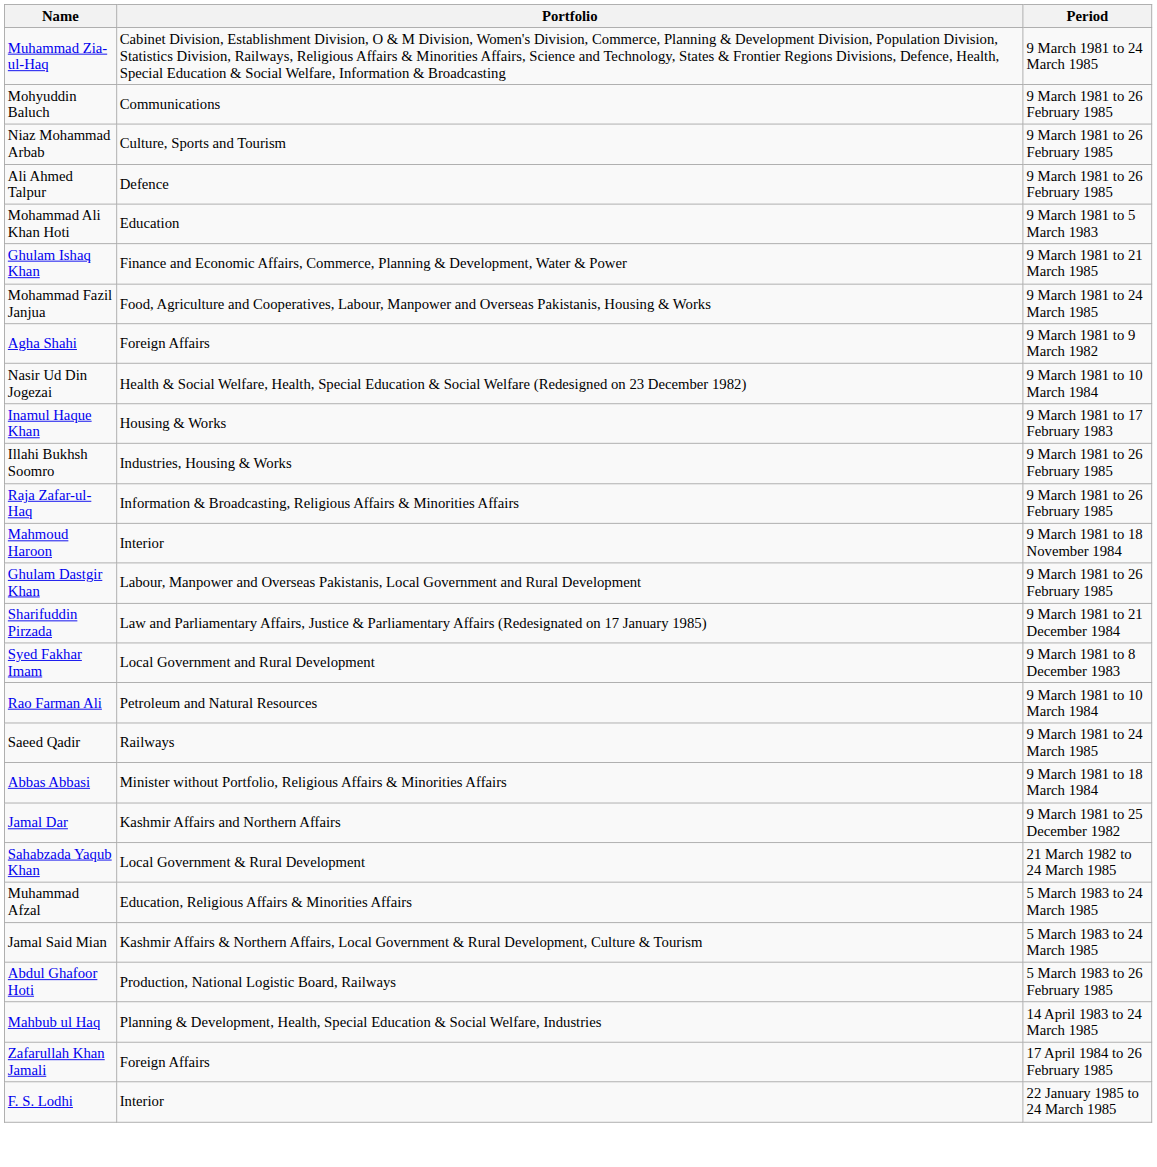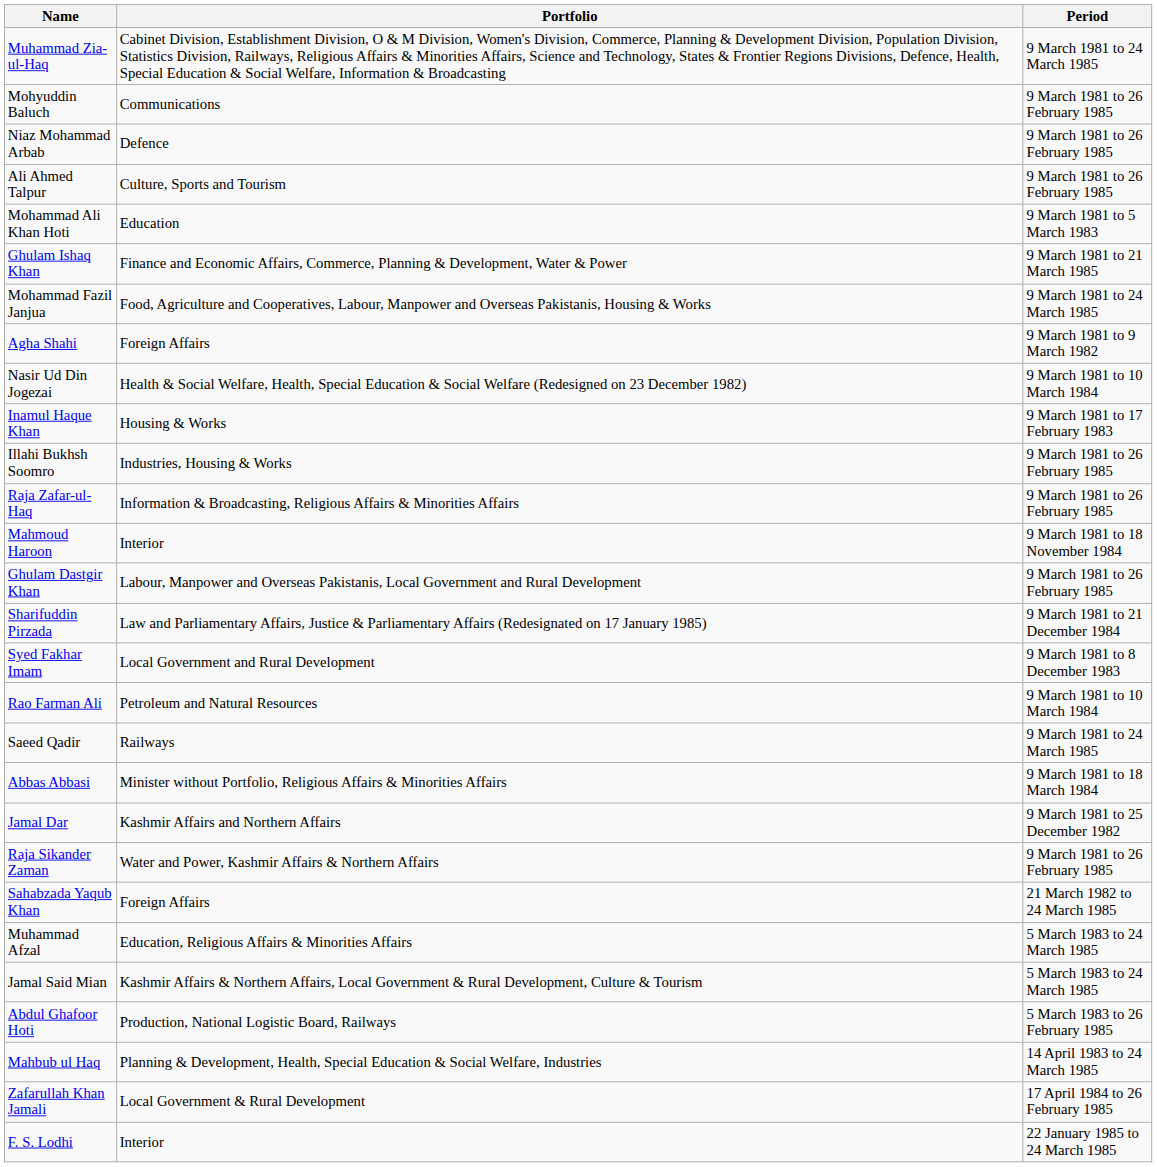Niaz Mohammad Arbab | Portfolio: Culture, Sports and Tourism -> Defence
Ali Ahmed Talpur | Portfolio: Defence -> Culture, Sports and Tourism
+ row: Raja Sikander Zaman | Water and Power, Kashmir Affairs & Northern Affairs | 9 March 1981 to 26 February 1985
Sahabzada Yaqub Khan | Portfolio: Local Government & Rural Development -> Foreign Affairs
Zafarullah Khan Jamali | Portfolio: Foreign Affairs -> Local Government & Rural Development
